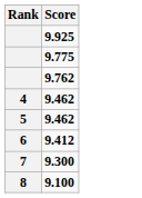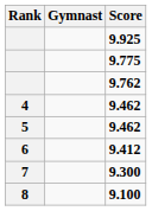+ column: Gymnast
